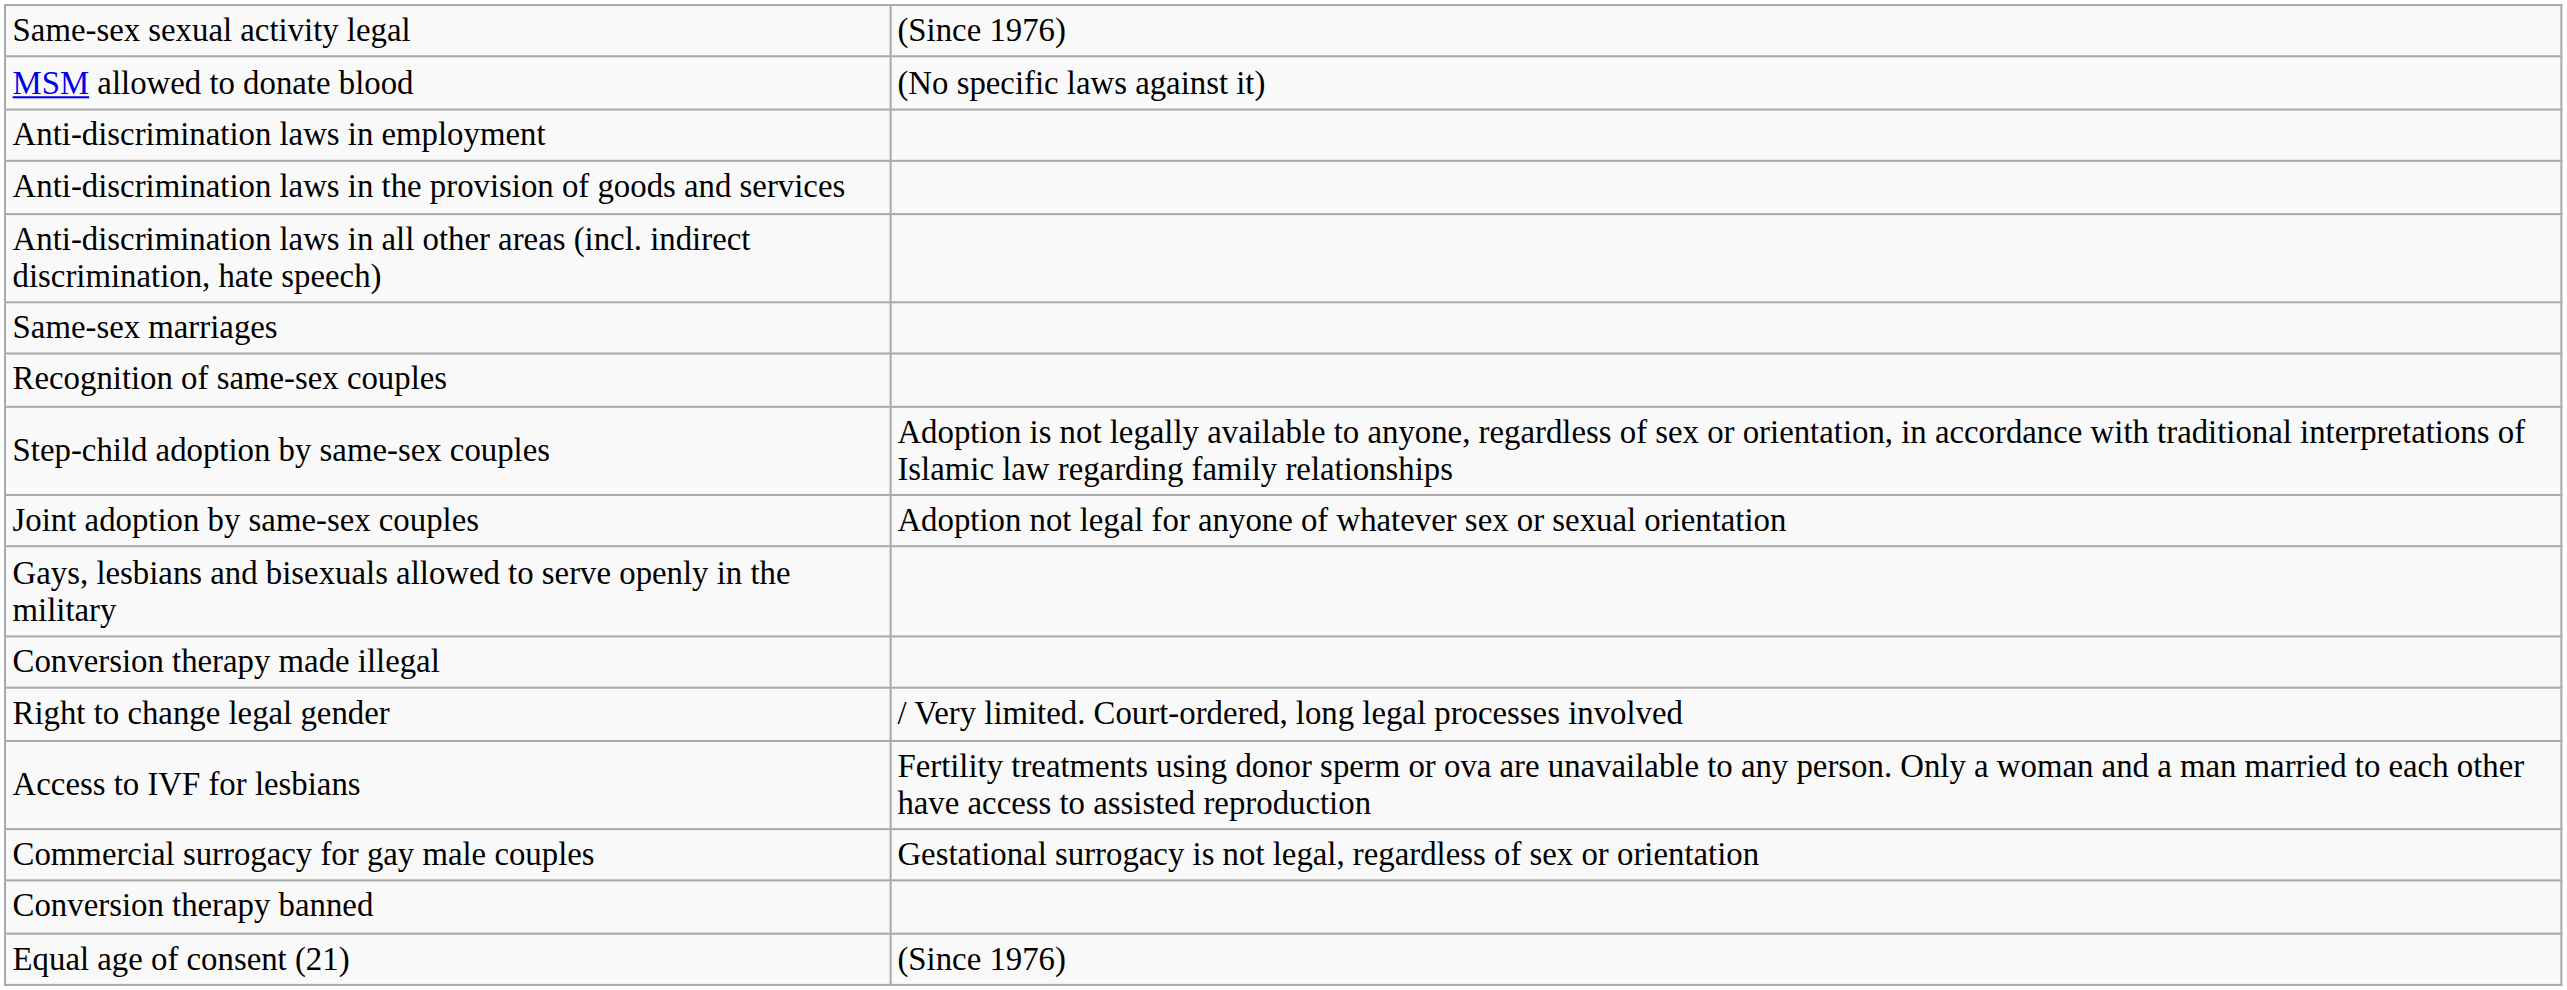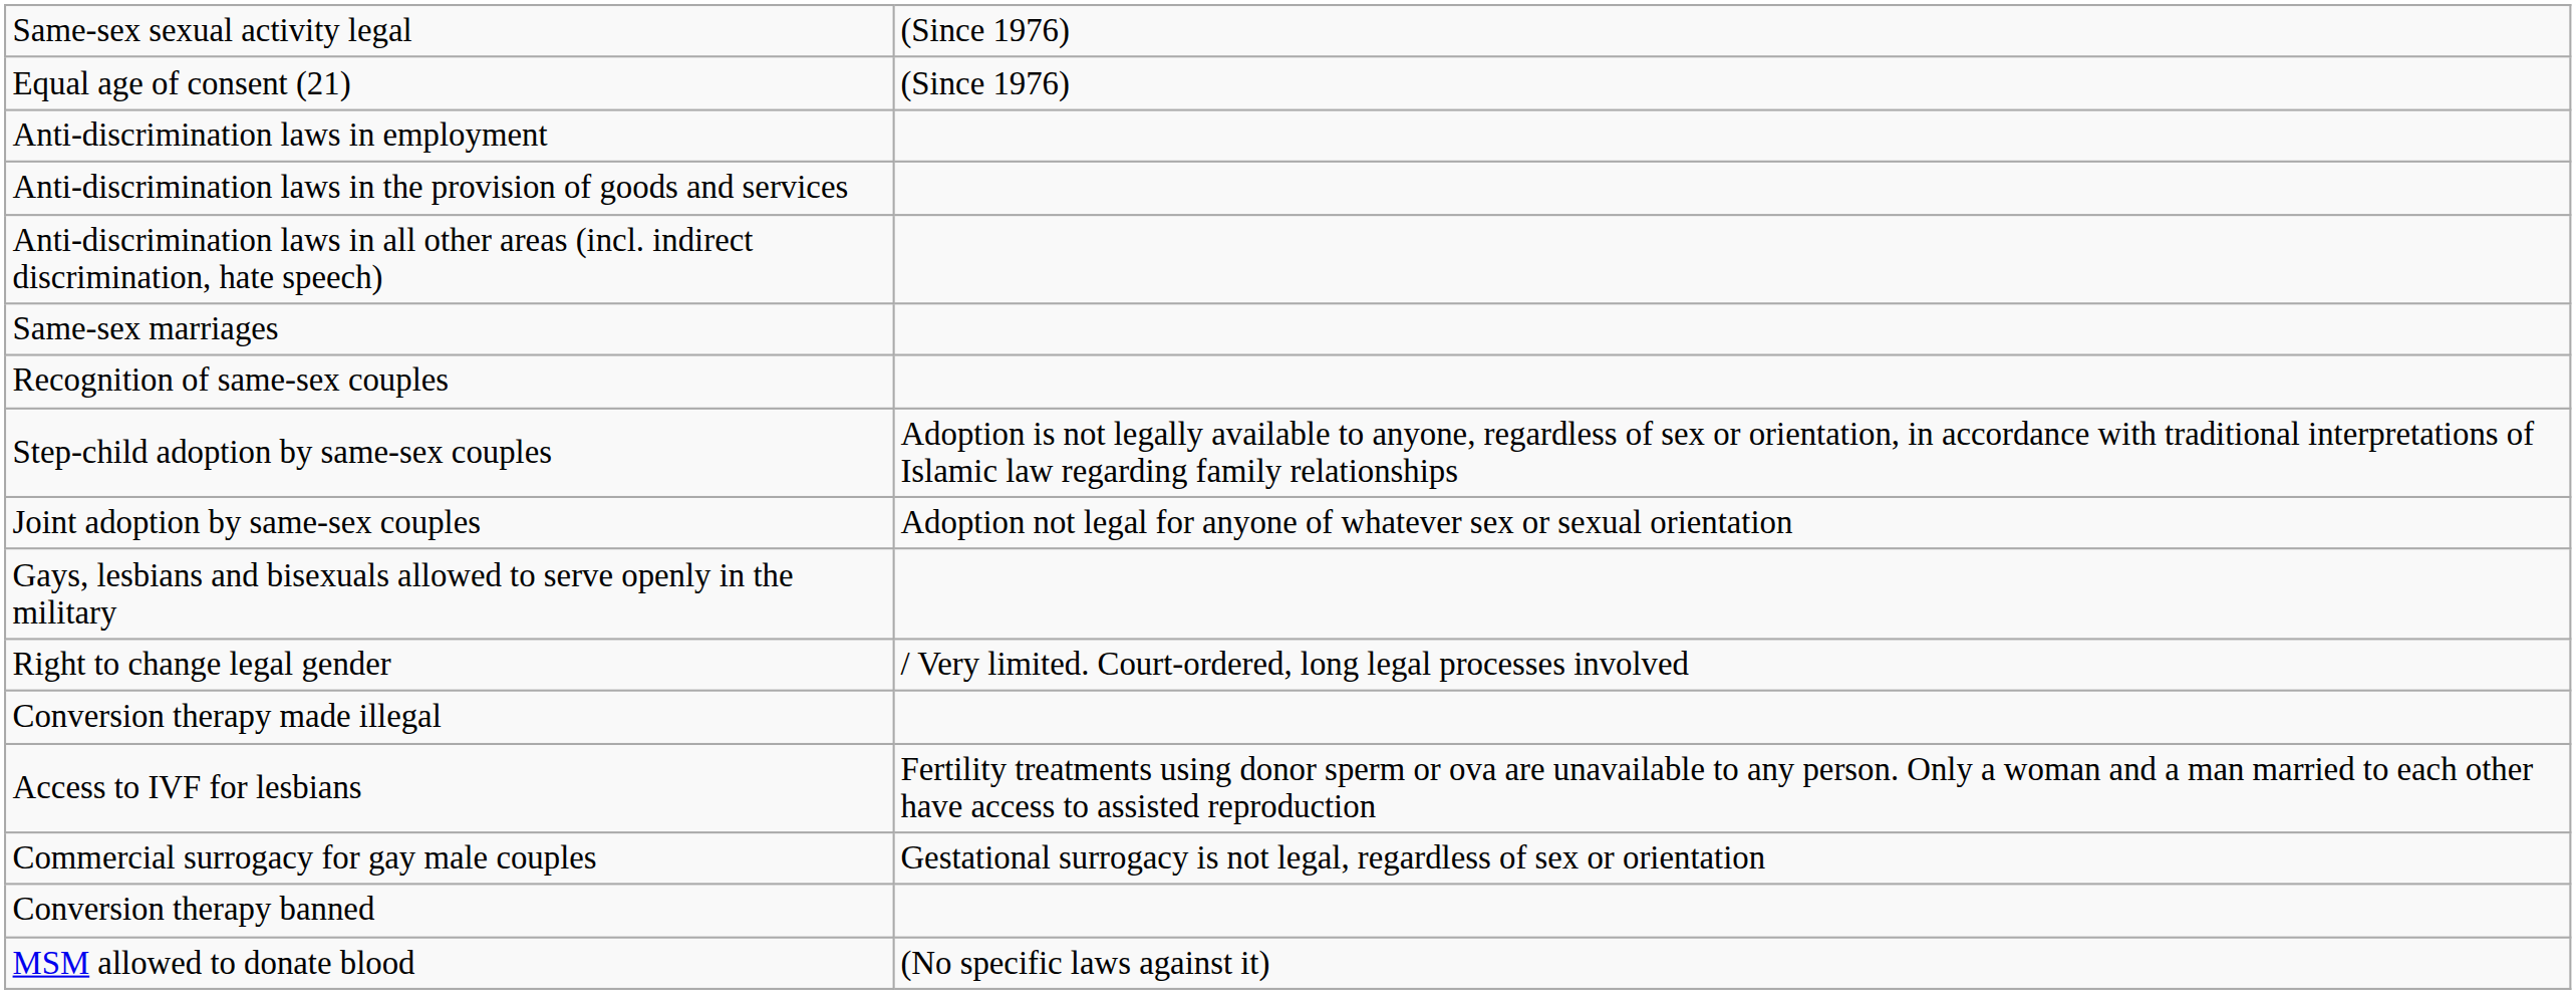rows swapped: Equal age of consent (21) <-> MSM allowed to donate blood
rows swapped: Right to change legal gender <-> Conversion therapy made illegal
